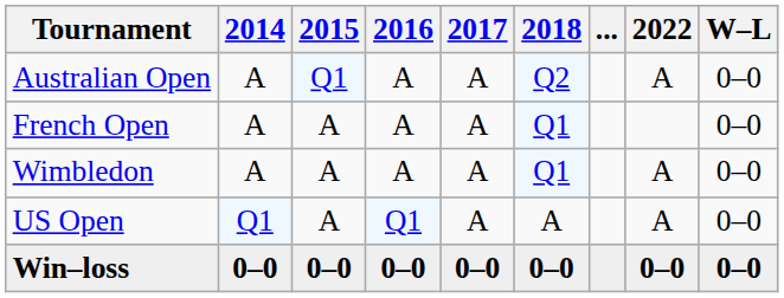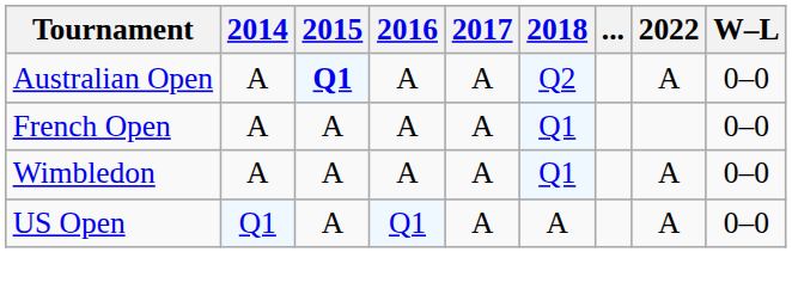Australian Open | 2015: normal -> bold
- row: Win–loss | 0–0 | 0–0 | 0–0 | 0–0 | 0–0 | 0–0 | 0–0
